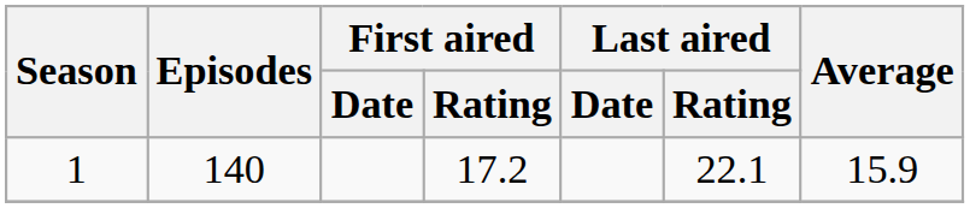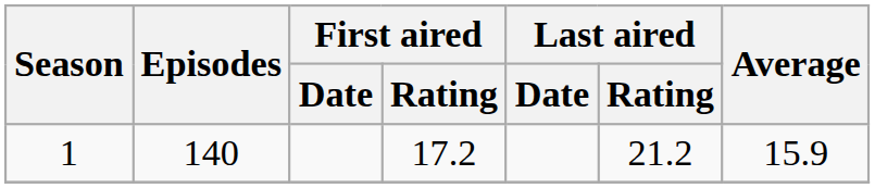1 | Last aired / Rating: 22.1 -> 21.2
